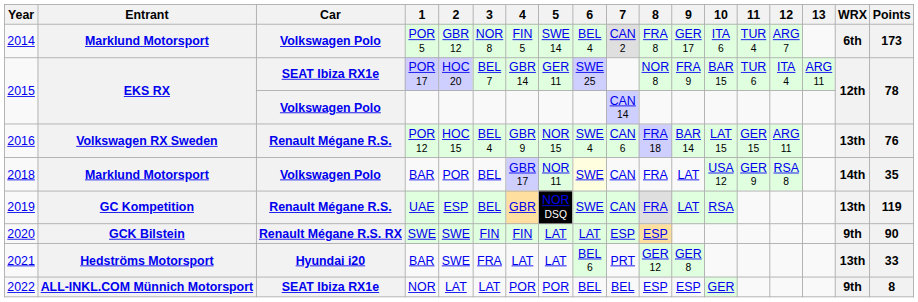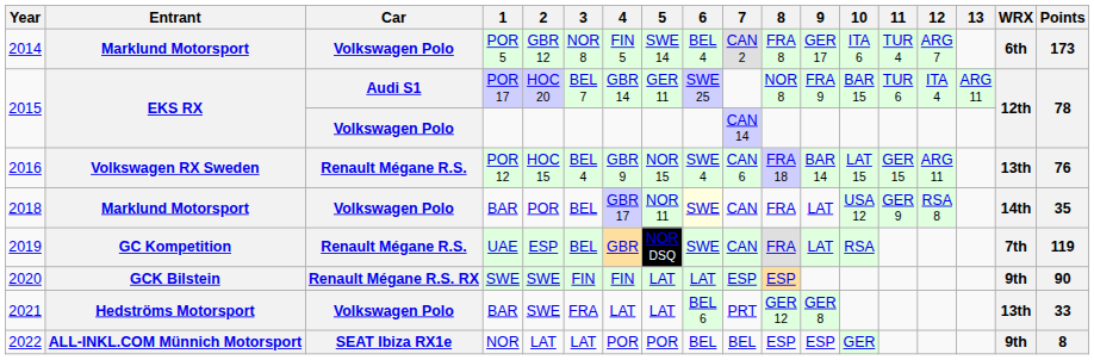2015 / POR 17 | Car: SEAT Ibiza RX1e -> Audi S1
2019 | WRX: 13th -> 7th
2021 | Car: Hyundai i20 -> Volkswagen Polo
